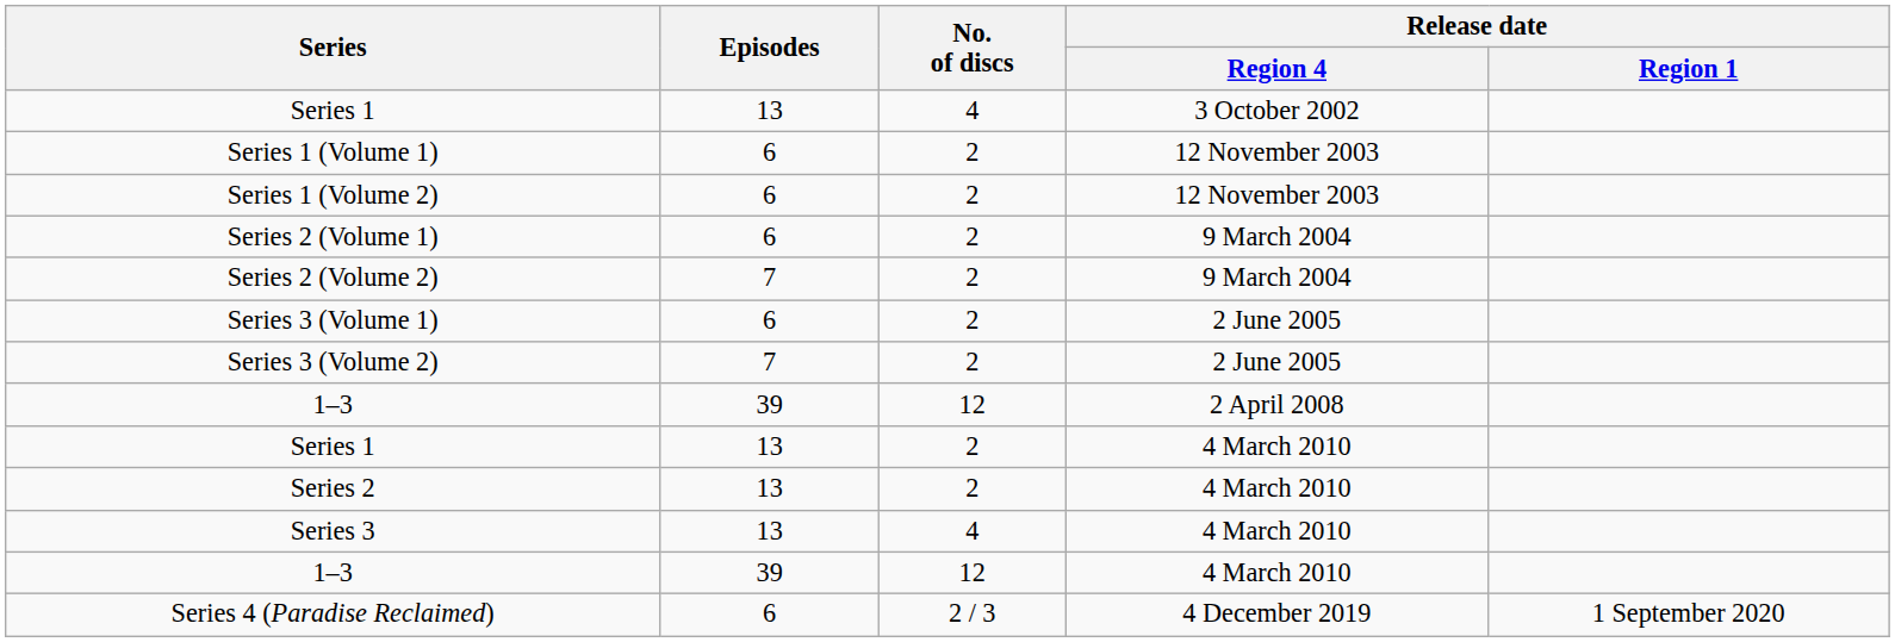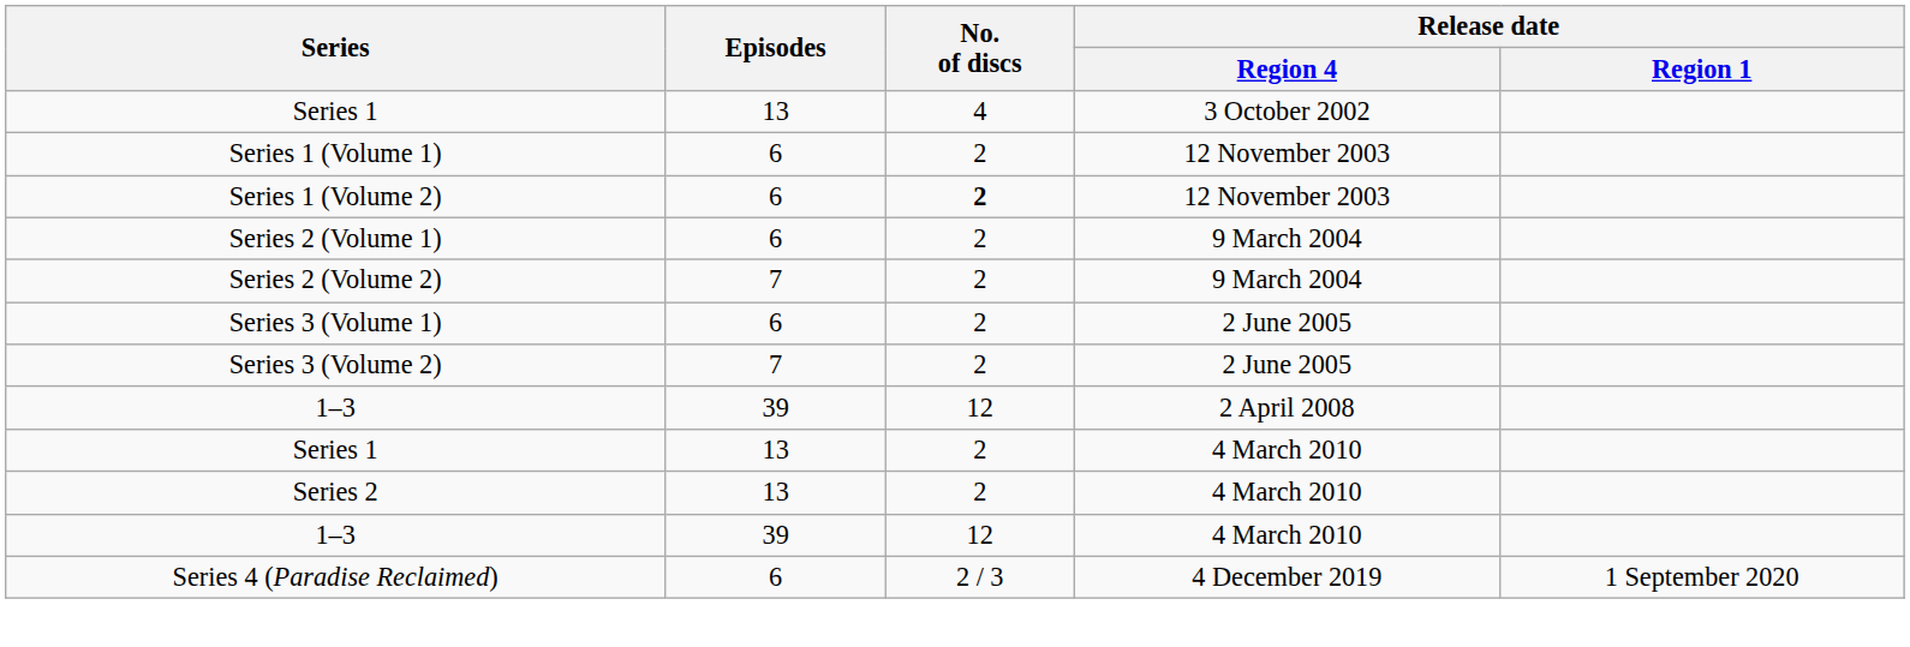Series 1 (Volume 2) | No. of discs: normal -> bold
- row: Series 3 | 13 | 4 | 4 March 2010
